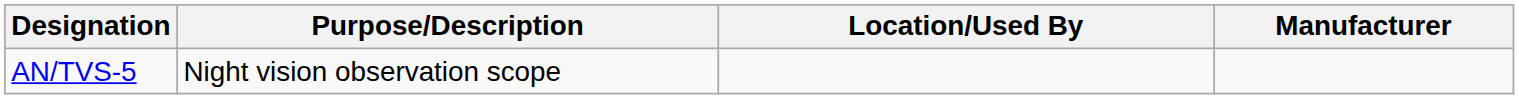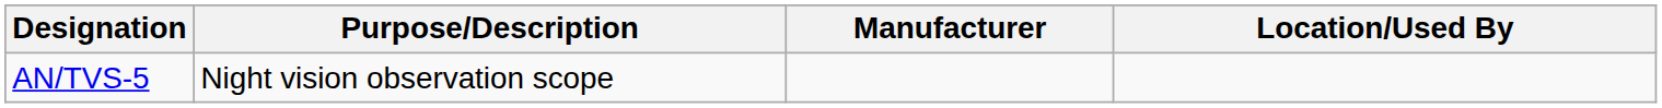columns swapped: Location/Used By <-> Manufacturer
